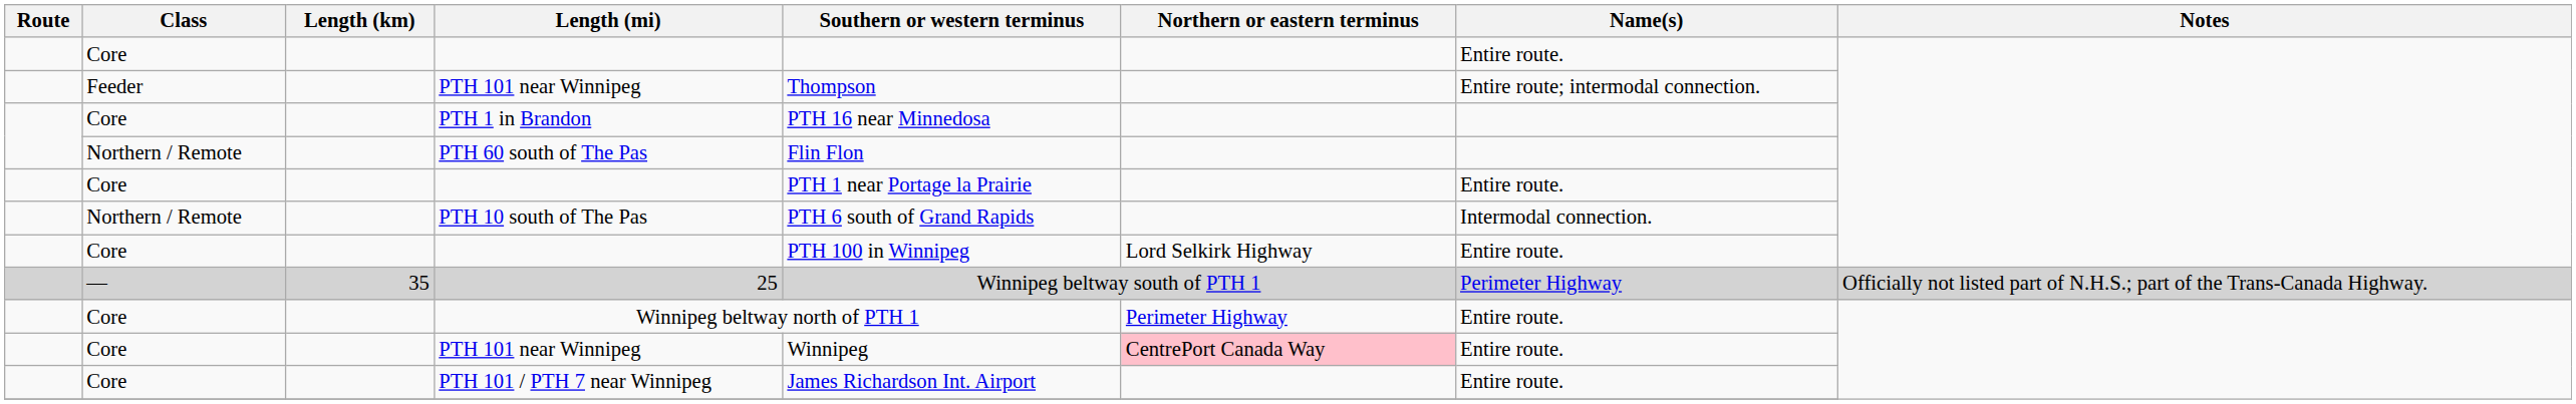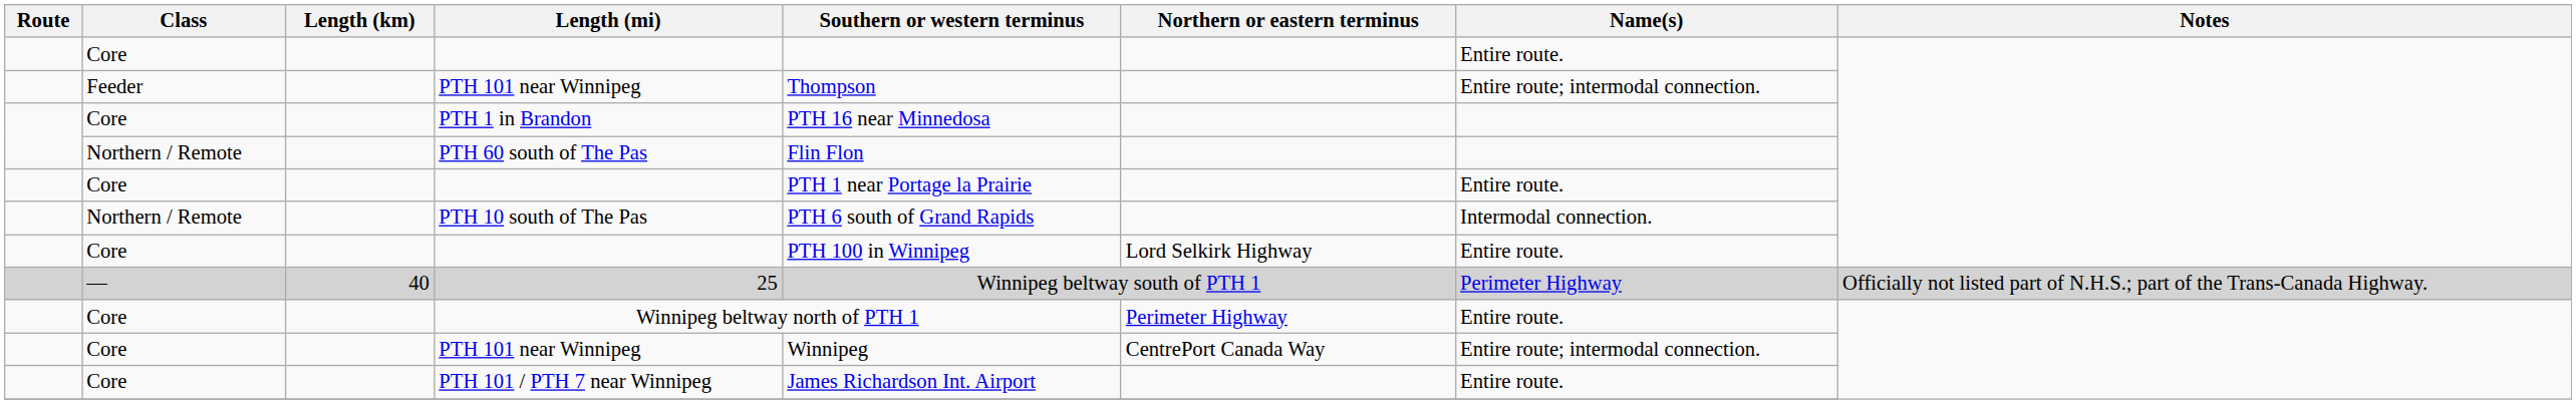25 | Length (km): 35 -> 40
Core / PTH 101 near Winnipeg | Northern or eastern terminus: pink background -> no background
Core / PTH 101 near Winnipeg | Name(s): Entire route. -> Entire route; intermodal connection.
